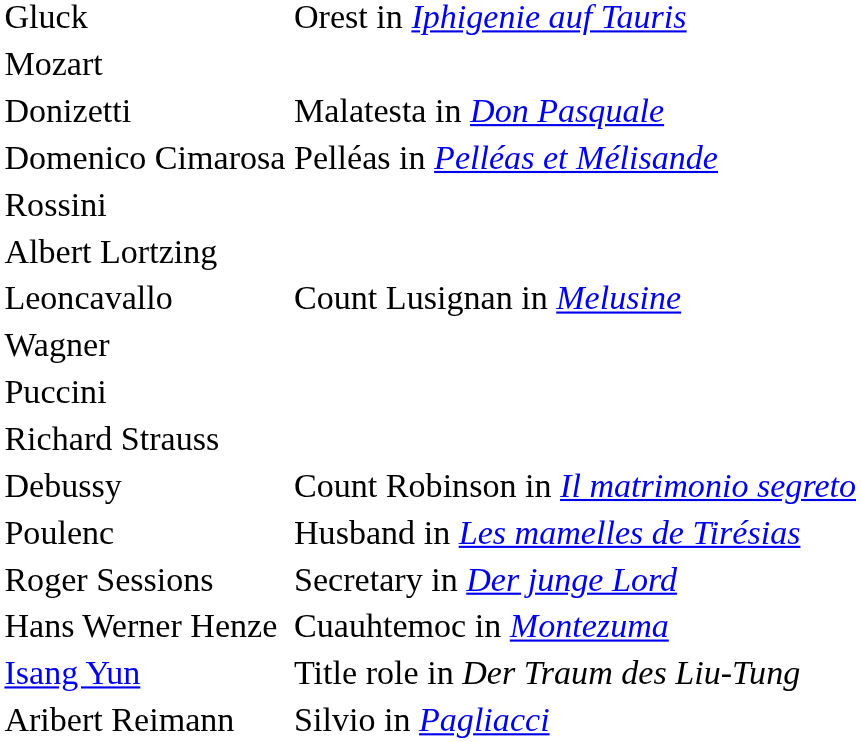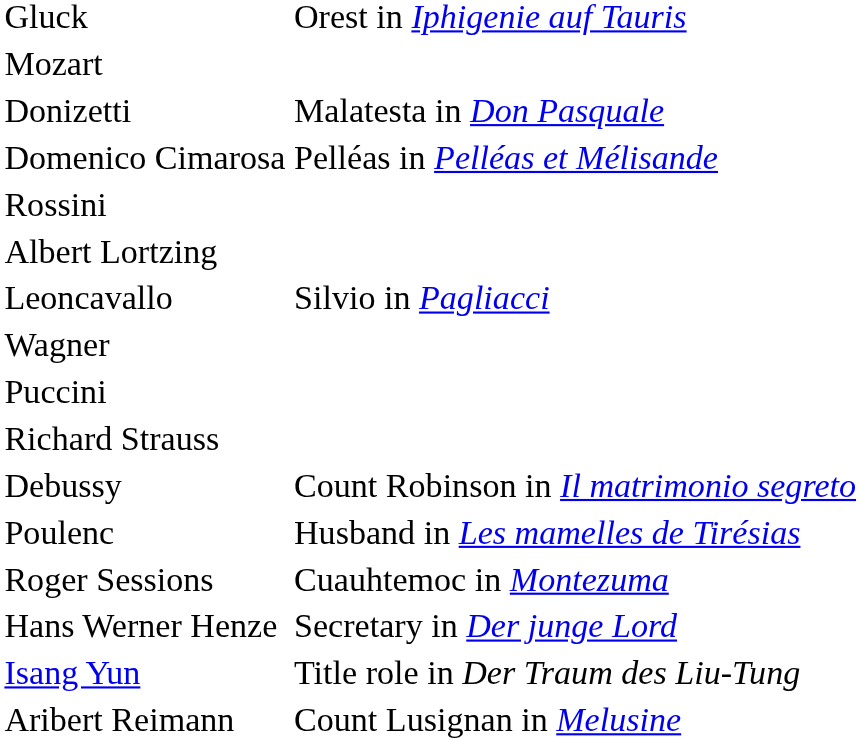Leoncavallo | column 2: Count Lusignan in Melusine -> Silvio in Pagliacci
Roger Sessions | column 2: Secretary in Der junge Lord -> Cuauhtemoc in Montezuma
Hans Werner Henze | column 2: Cuauhtemoc in Montezuma -> Secretary in Der junge Lord
Aribert Reimann | column 2: Silvio in Pagliacci -> Count Lusignan in Melusine
